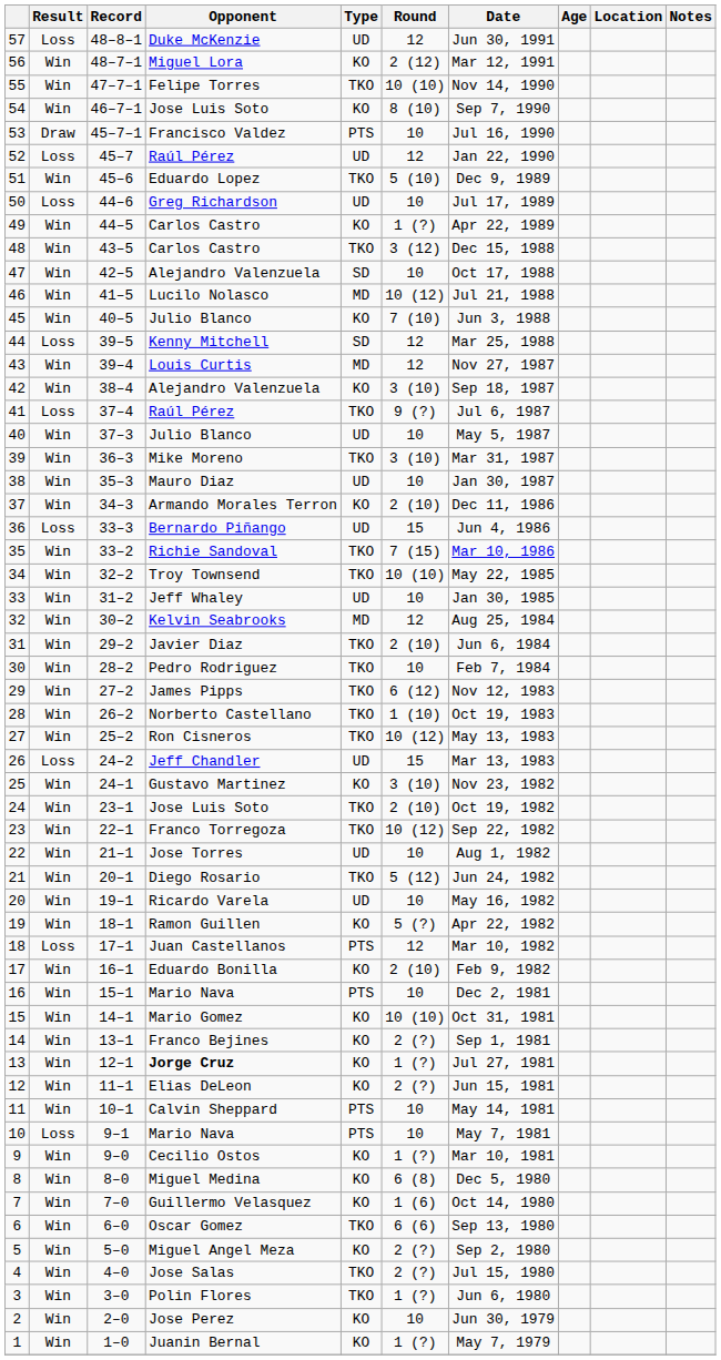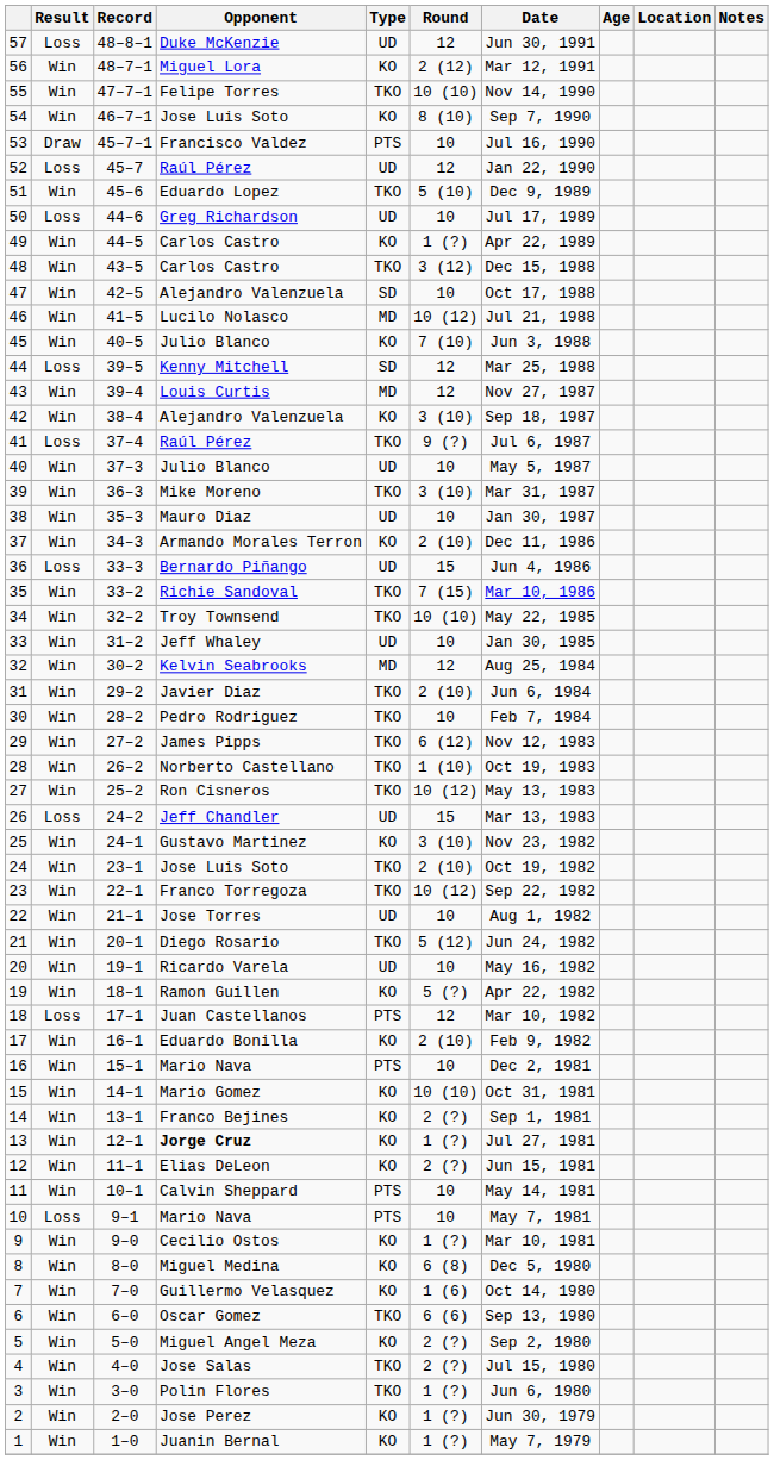2 | Round: 10 -> 1 (?)
